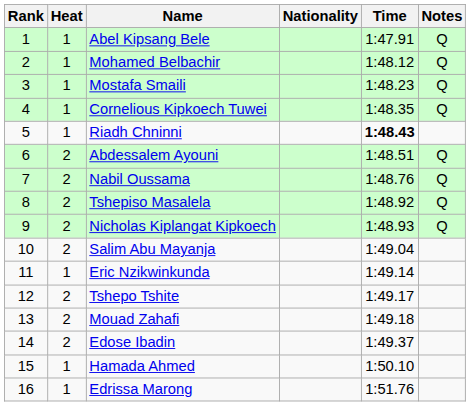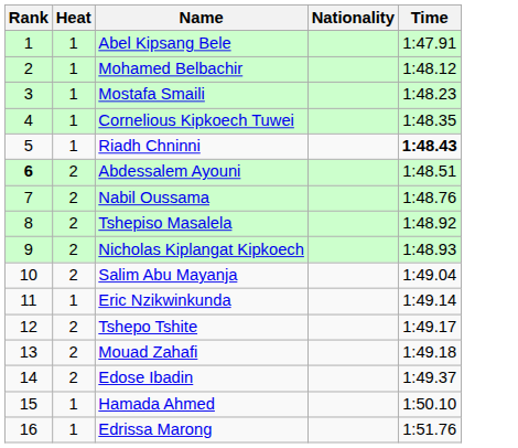- column: Notes | Q | Q | Q | Q | Q | Q | Q | Q
Abdessalem Ayouni | Rank: normal -> bold
